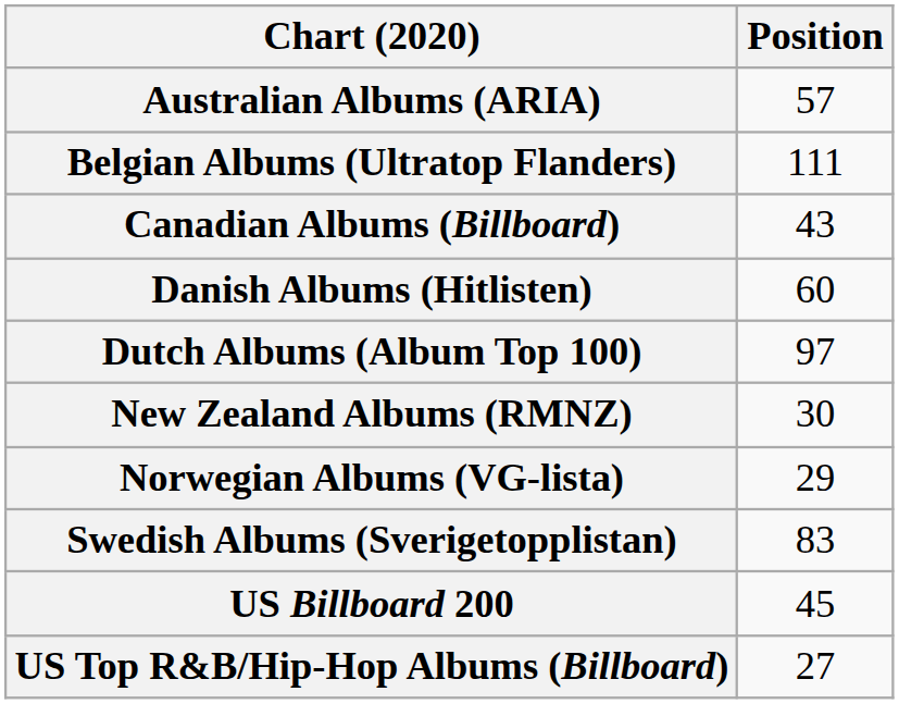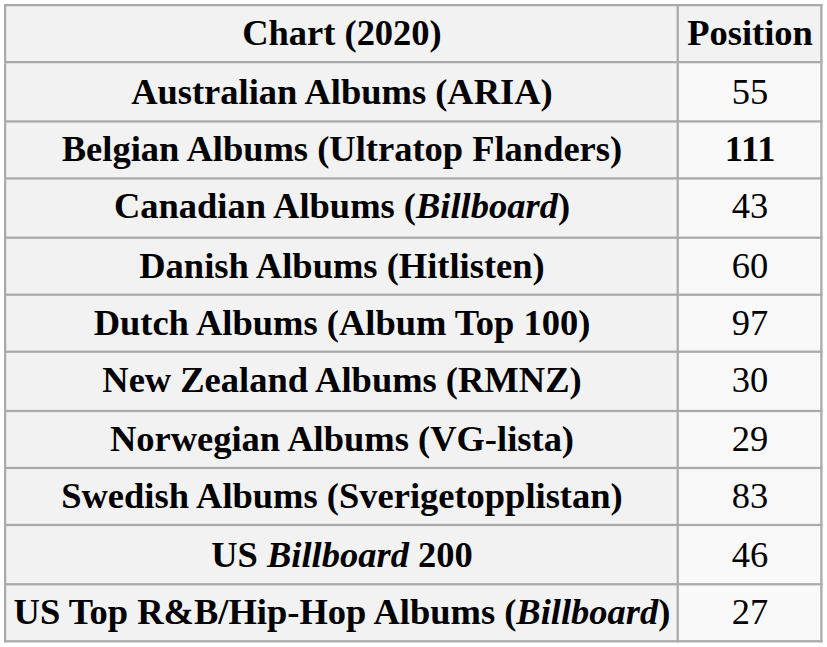Australian Albums (ARIA) | Position: 57 -> 55
Belgian Albums (Ultratop Flanders) | Position: normal -> bold
US Billboard 200 | Position: 45 -> 46
